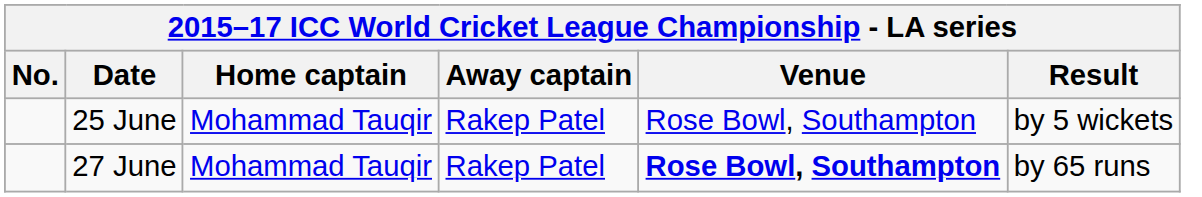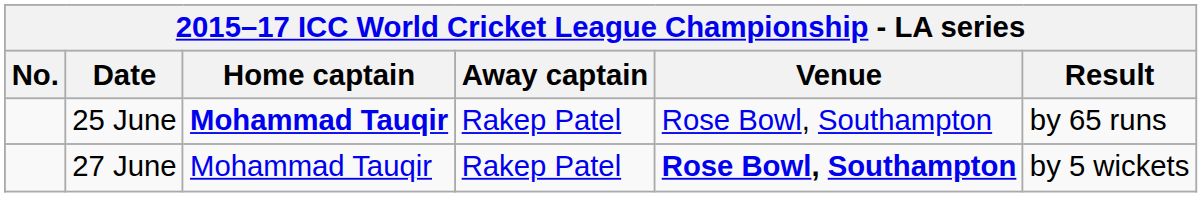25 June | Home captain: normal -> bold
25 June | Result: by 5 wickets -> by 65 runs
27 June | Result: by 65 runs -> by 5 wickets
